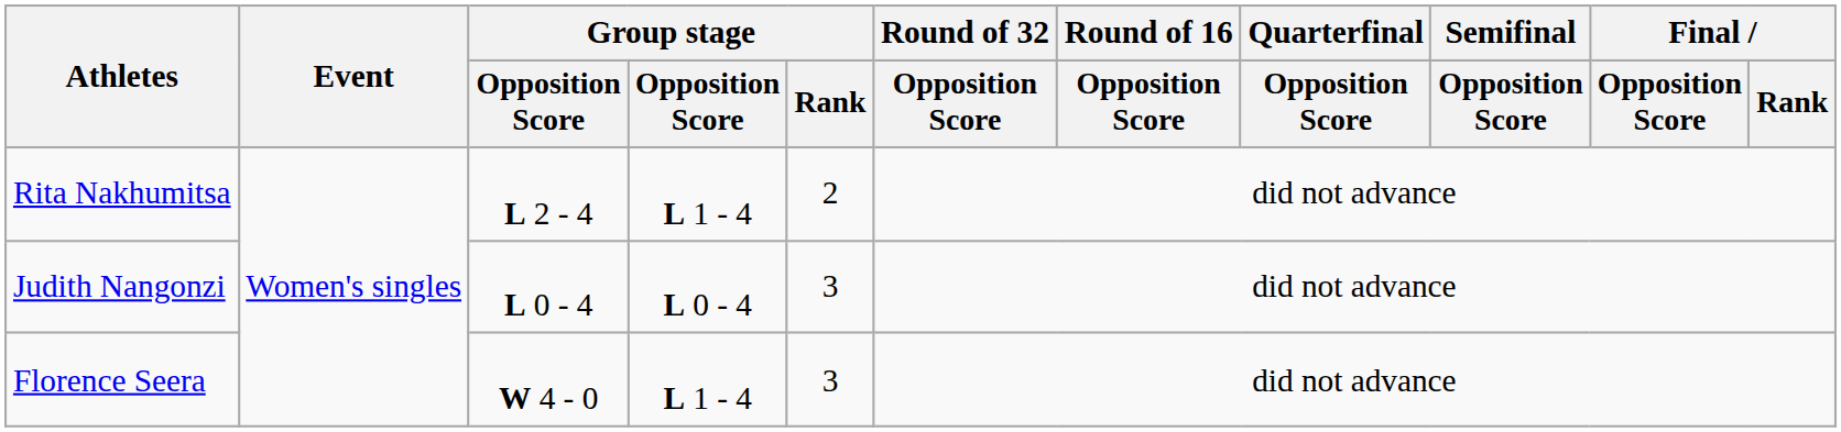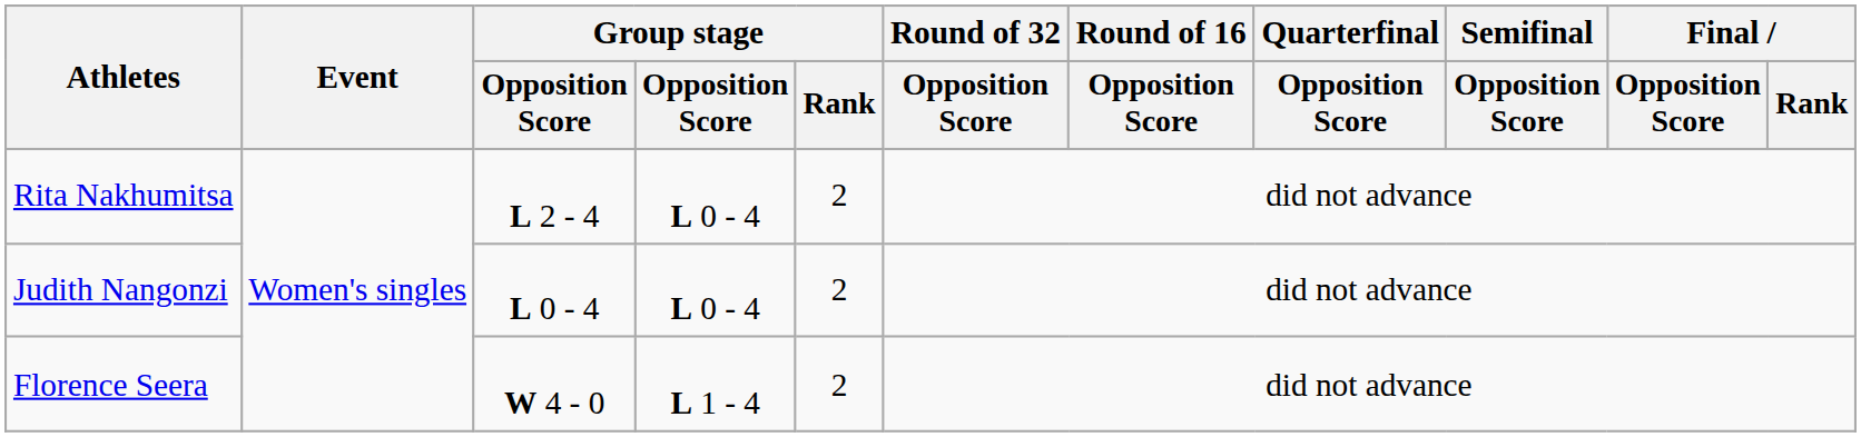Rita Nakhumitsa | column 4: L 1 - 4 -> L 0 - 4
Judith Nangonzi | Group stage / Rank: 3 -> 2
Florence Seera | Group stage / Rank: 3 -> 2
